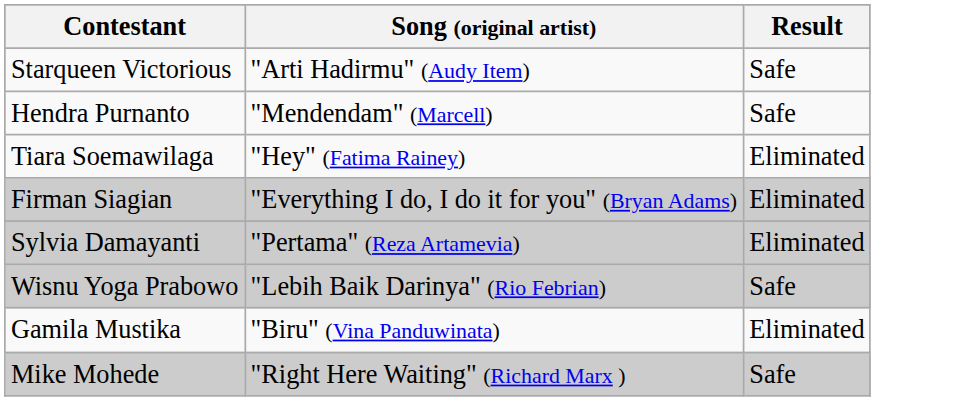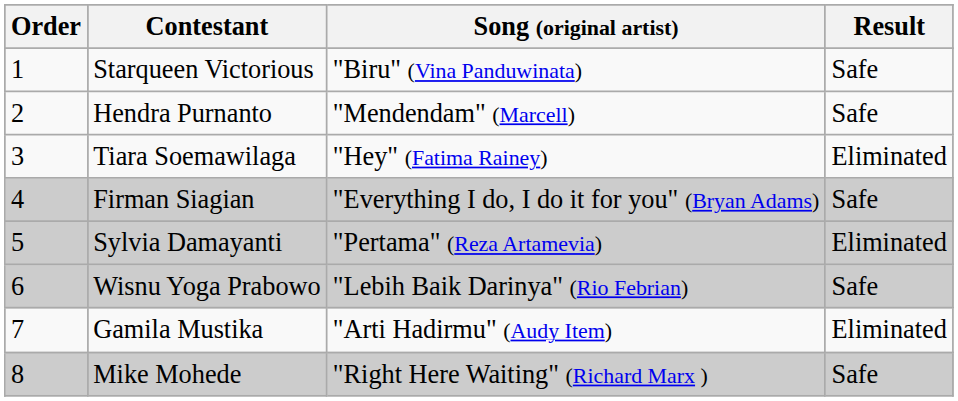+ column: Order | 1 | 2 | 3 | 4 | 5 | 6 | 7 | 8
Starqueen Victorious | Song (original artist): "Arti Hadirmu" (Audy Item) -> "Biru" (Vina Panduwinata)
Firman Siagian | Result: Eliminated -> Safe
Gamila Mustika | Song (original artist): "Biru" (Vina Panduwinata) -> "Arti Hadirmu" (Audy Item)
